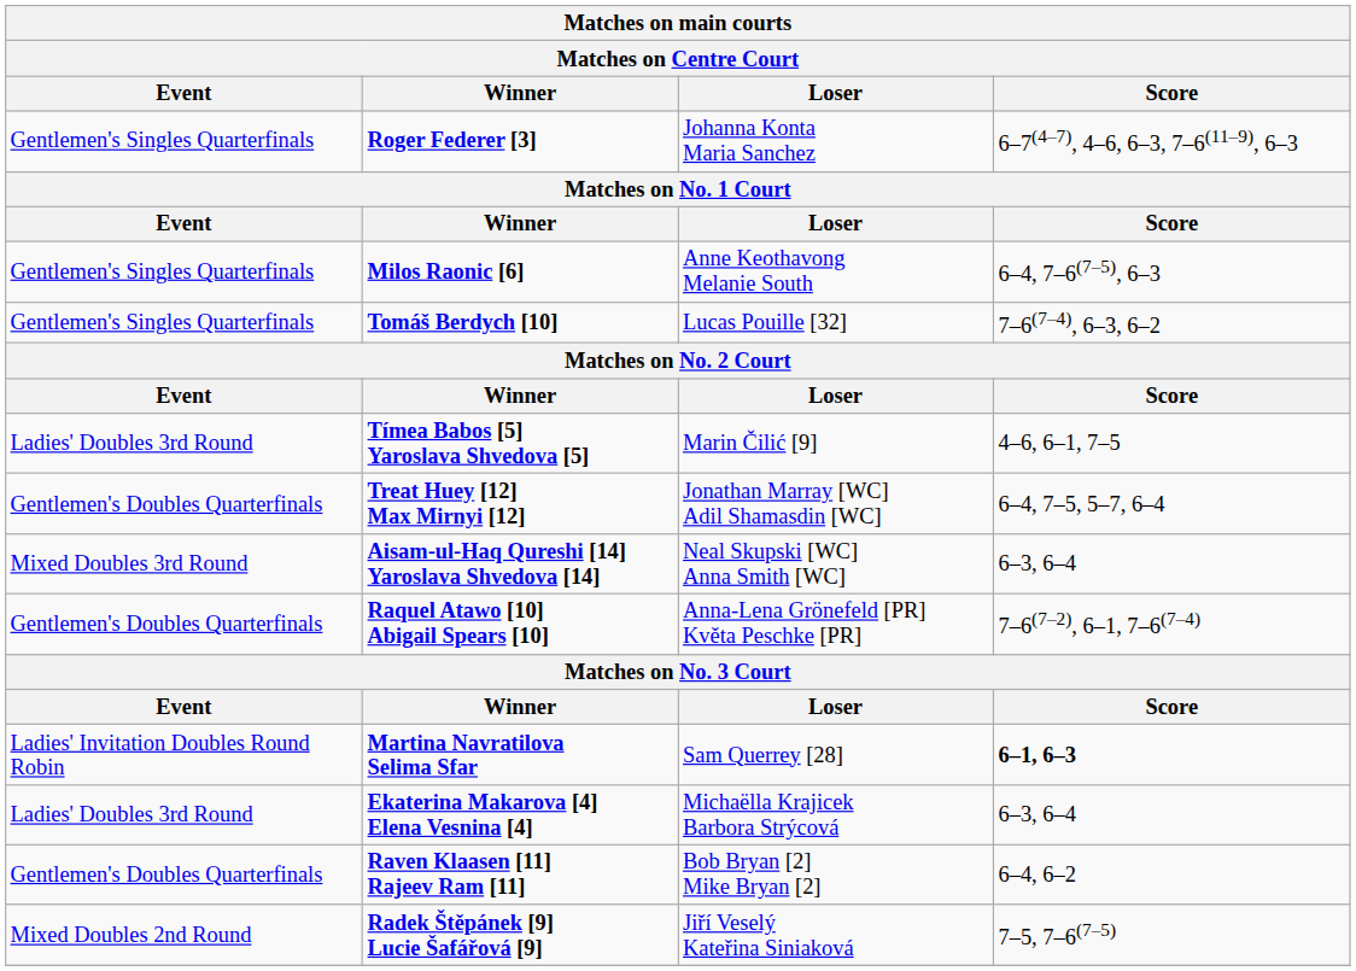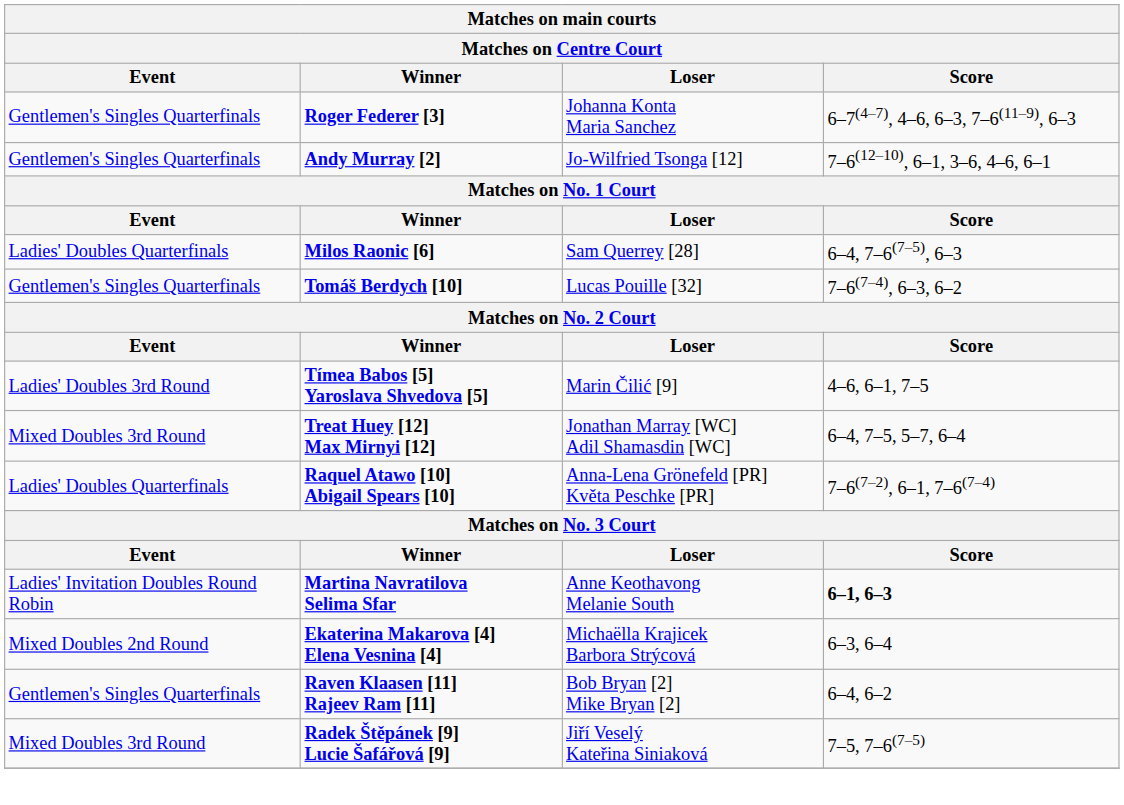+ row: Gentlemen's Singles Quarterfinals | Andy Murray [2] | Jo-Wilfried Tsonga [12] | 7–6(12–10), 6–1, 3–6, 4–6, 6–1
Milos Raonic [6] | Event: Gentlemen's Singles Quarterfinals -> Ladies' Doubles Quarterfinals
Milos Raonic [6] | Loser: Anne Keothavong Melanie South -> Sam Querrey [28]
Treat Huey [12] Max Mirnyi [12] | Event: Gentlemen's Doubles Quarterfinals -> Mixed Doubles 3rd Round
- row: Mixed Doubles 3rd Round | Aisam-ul-Haq Qureshi [14] Yaroslava Shvedova [14] | Neal Skupski [WC] Anna Smith [WC] | 6–3, 6–4
Raquel Atawo [10] Abigail Spears [10] | Event: Gentlemen's Doubles Quarterfinals -> Ladies' Doubles Quarterfinals
Martina Navratilova Selima Sfar | Loser: Sam Querrey [28] -> Anne Keothavong Melanie South
Ekaterina Makarova [4] Elena Vesnina [4] | Event: Ladies' Doubles 3rd Round -> Mixed Doubles 2nd Round
Raven Klaasen [11] Rajeev Ram [11] | Event: Gentlemen's Doubles Quarterfinals -> Gentlemen's Singles Quarterfinals
Radek Štěpánek [9] Lucie Šafářová [9] | Event: Mixed Doubles 2nd Round -> Mixed Doubles 3rd Round
